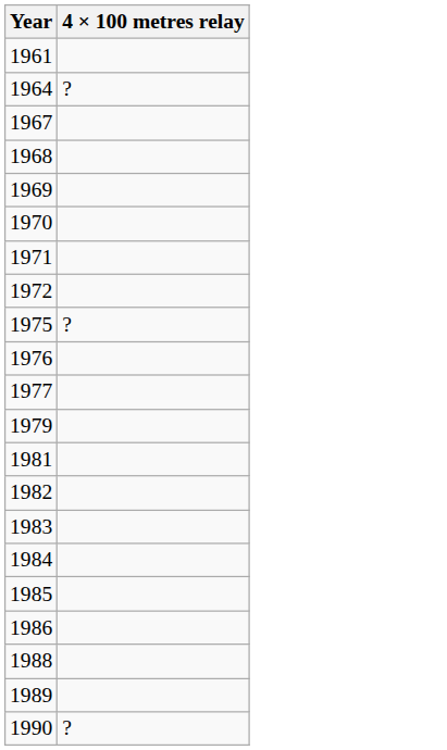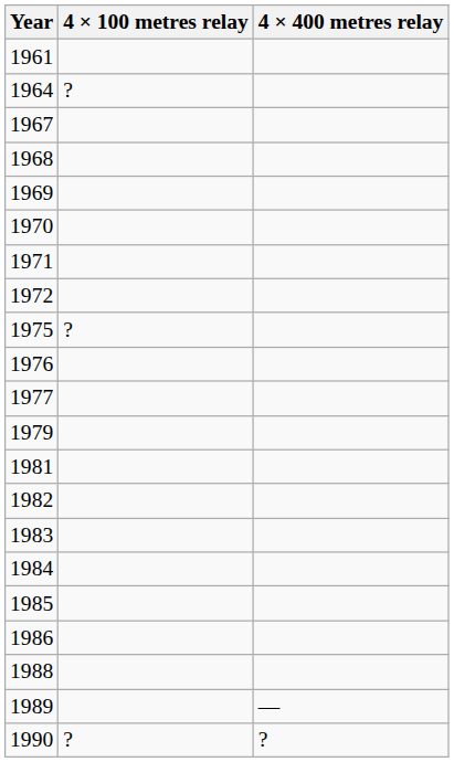+ column: 4 × 400 metres relay | — | ?
